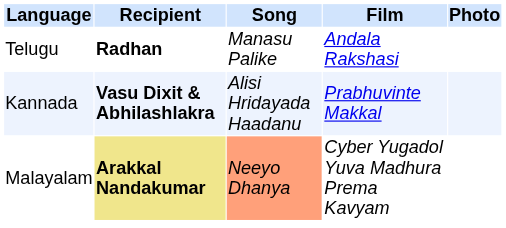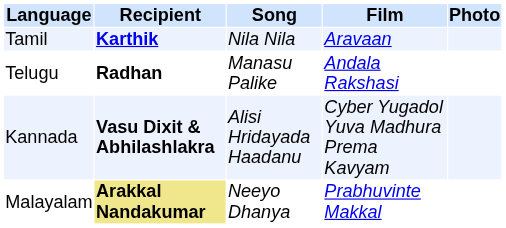+ row: Tamil | Karthik | Nila Nila | Aravaan
Kannada | Film: Prabhuvinte Makkal -> Cyber Yugadol Yuva Madhura Prema Kavyam
Malayalam | Song: lightsalmon background -> no background
Malayalam | Film: Cyber Yugadol Yuva Madhura Prema Kavyam -> Prabhuvinte Makkal
